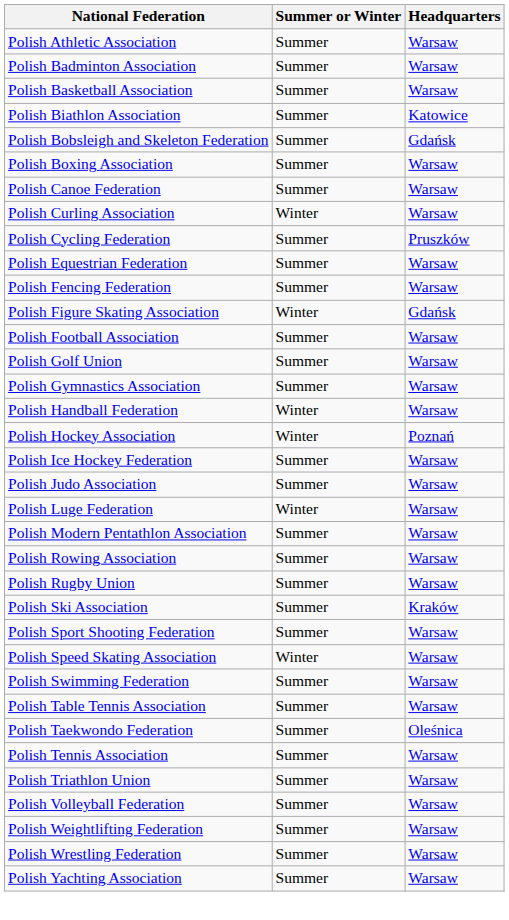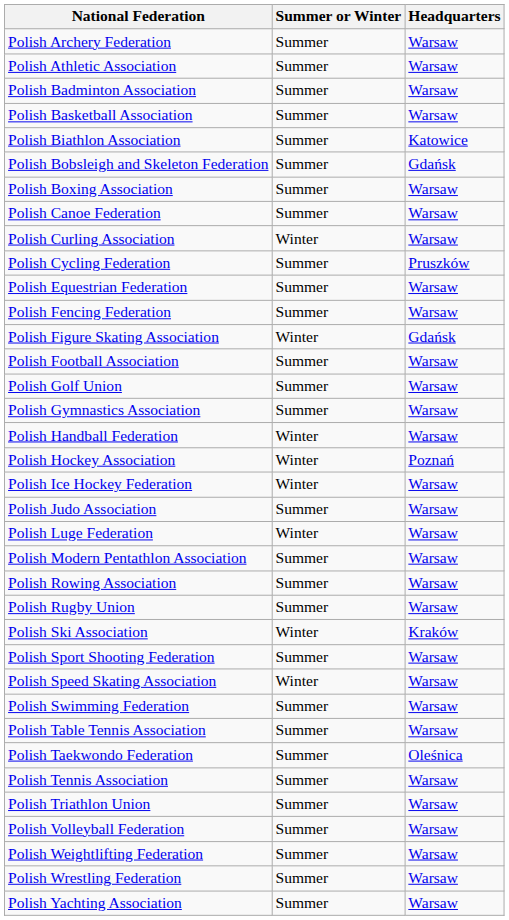+ row: Polish Archery Federation | Summer | Warsaw
Polish Ice Hockey Federation | Summer or Winter: Summer -> Winter
Polish Ski Association | Summer or Winter: Summer -> Winter
